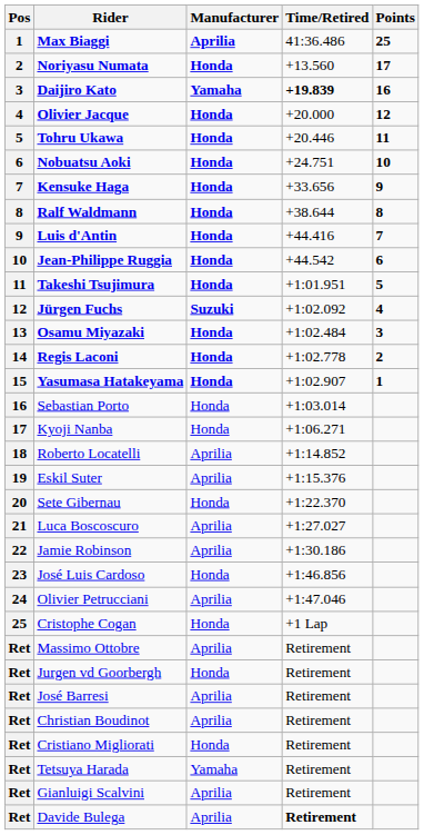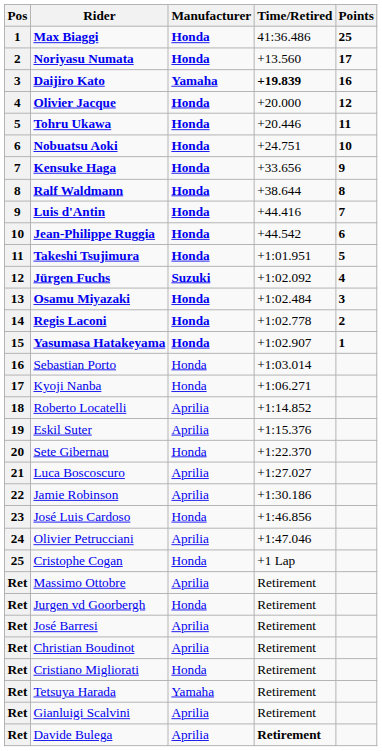Max Biaggi | Manufacturer: Aprilia -> Honda
